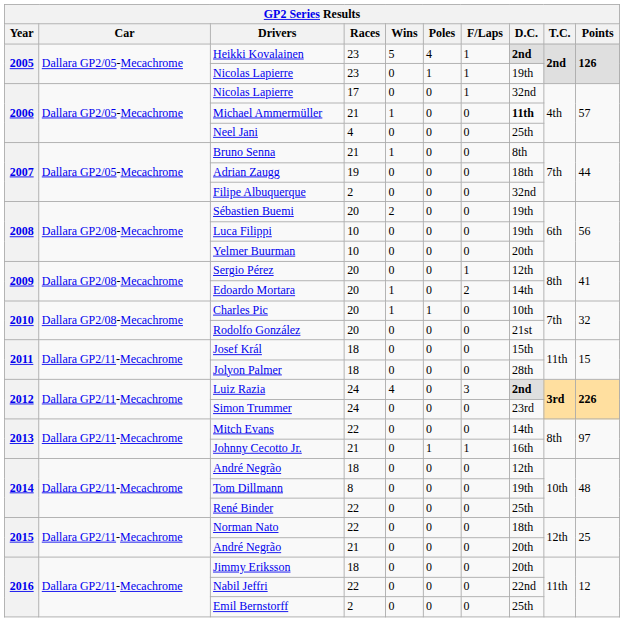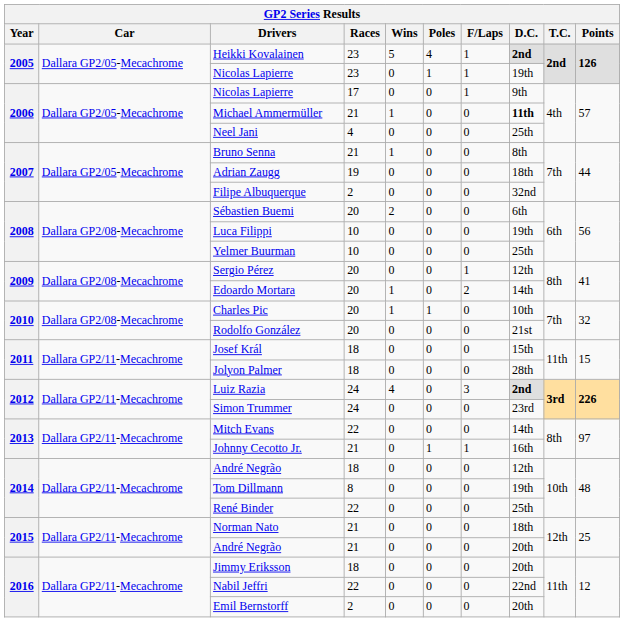2006 / Nicolas Lapierre | D.C.: 32nd -> 9th
Sébastien Buemi | D.C.: 19th -> 6th
Yelmer Buurman | D.C.: 20th -> 25th
Norman Nato | Races: 22 -> 21
Emil Bernstorff | D.C.: 25th -> 20th
